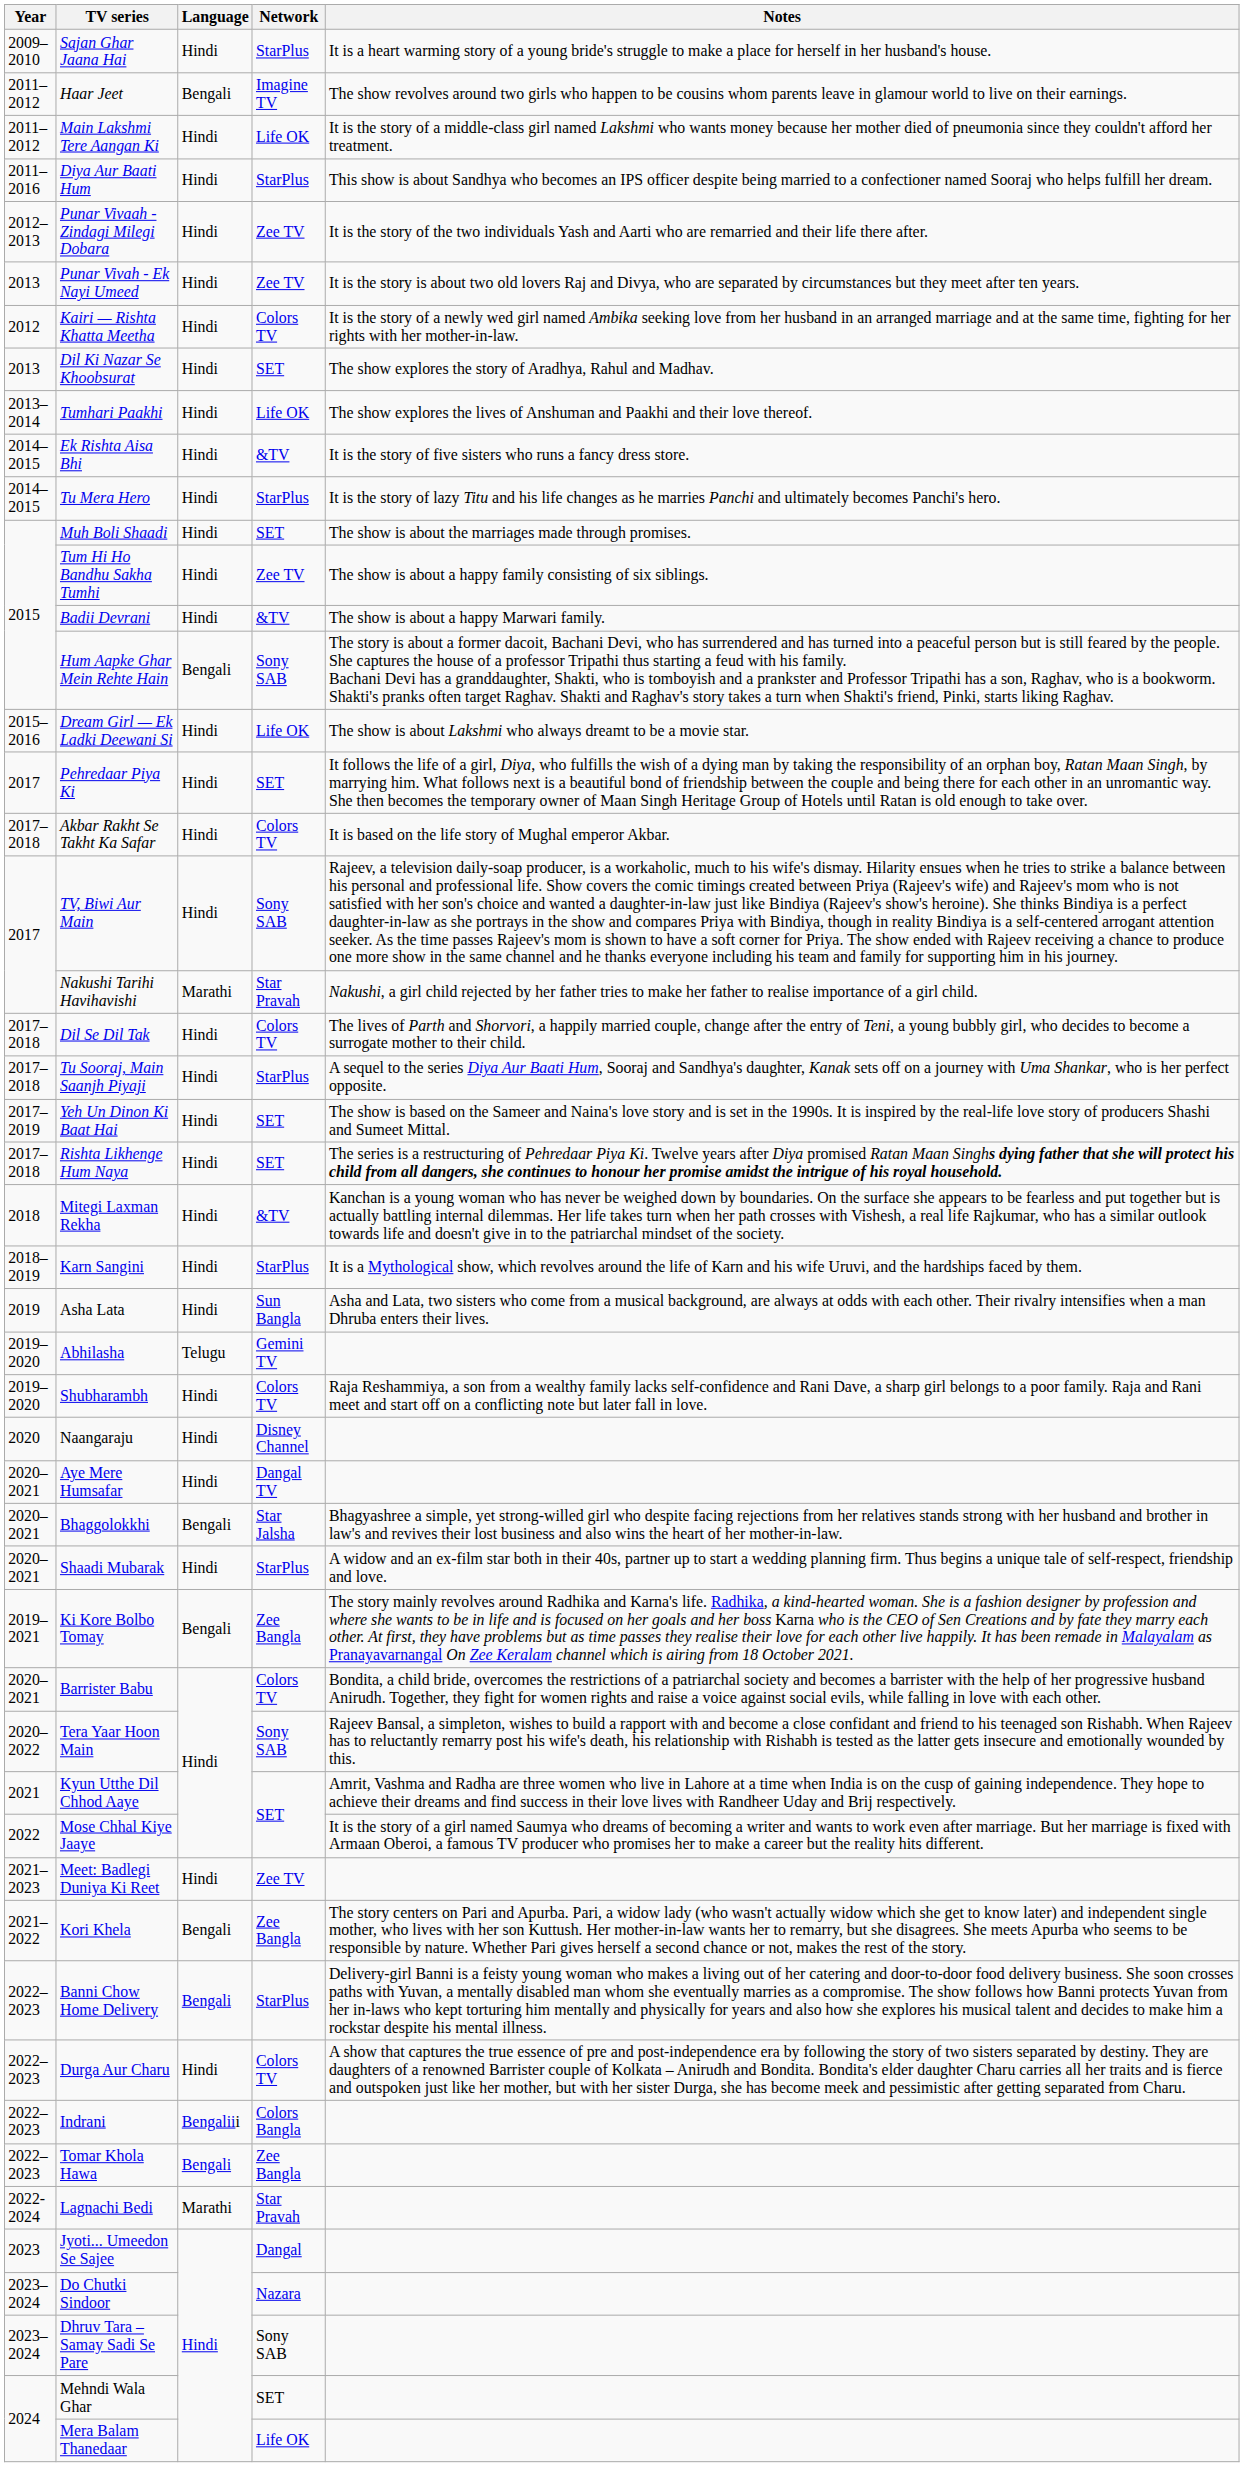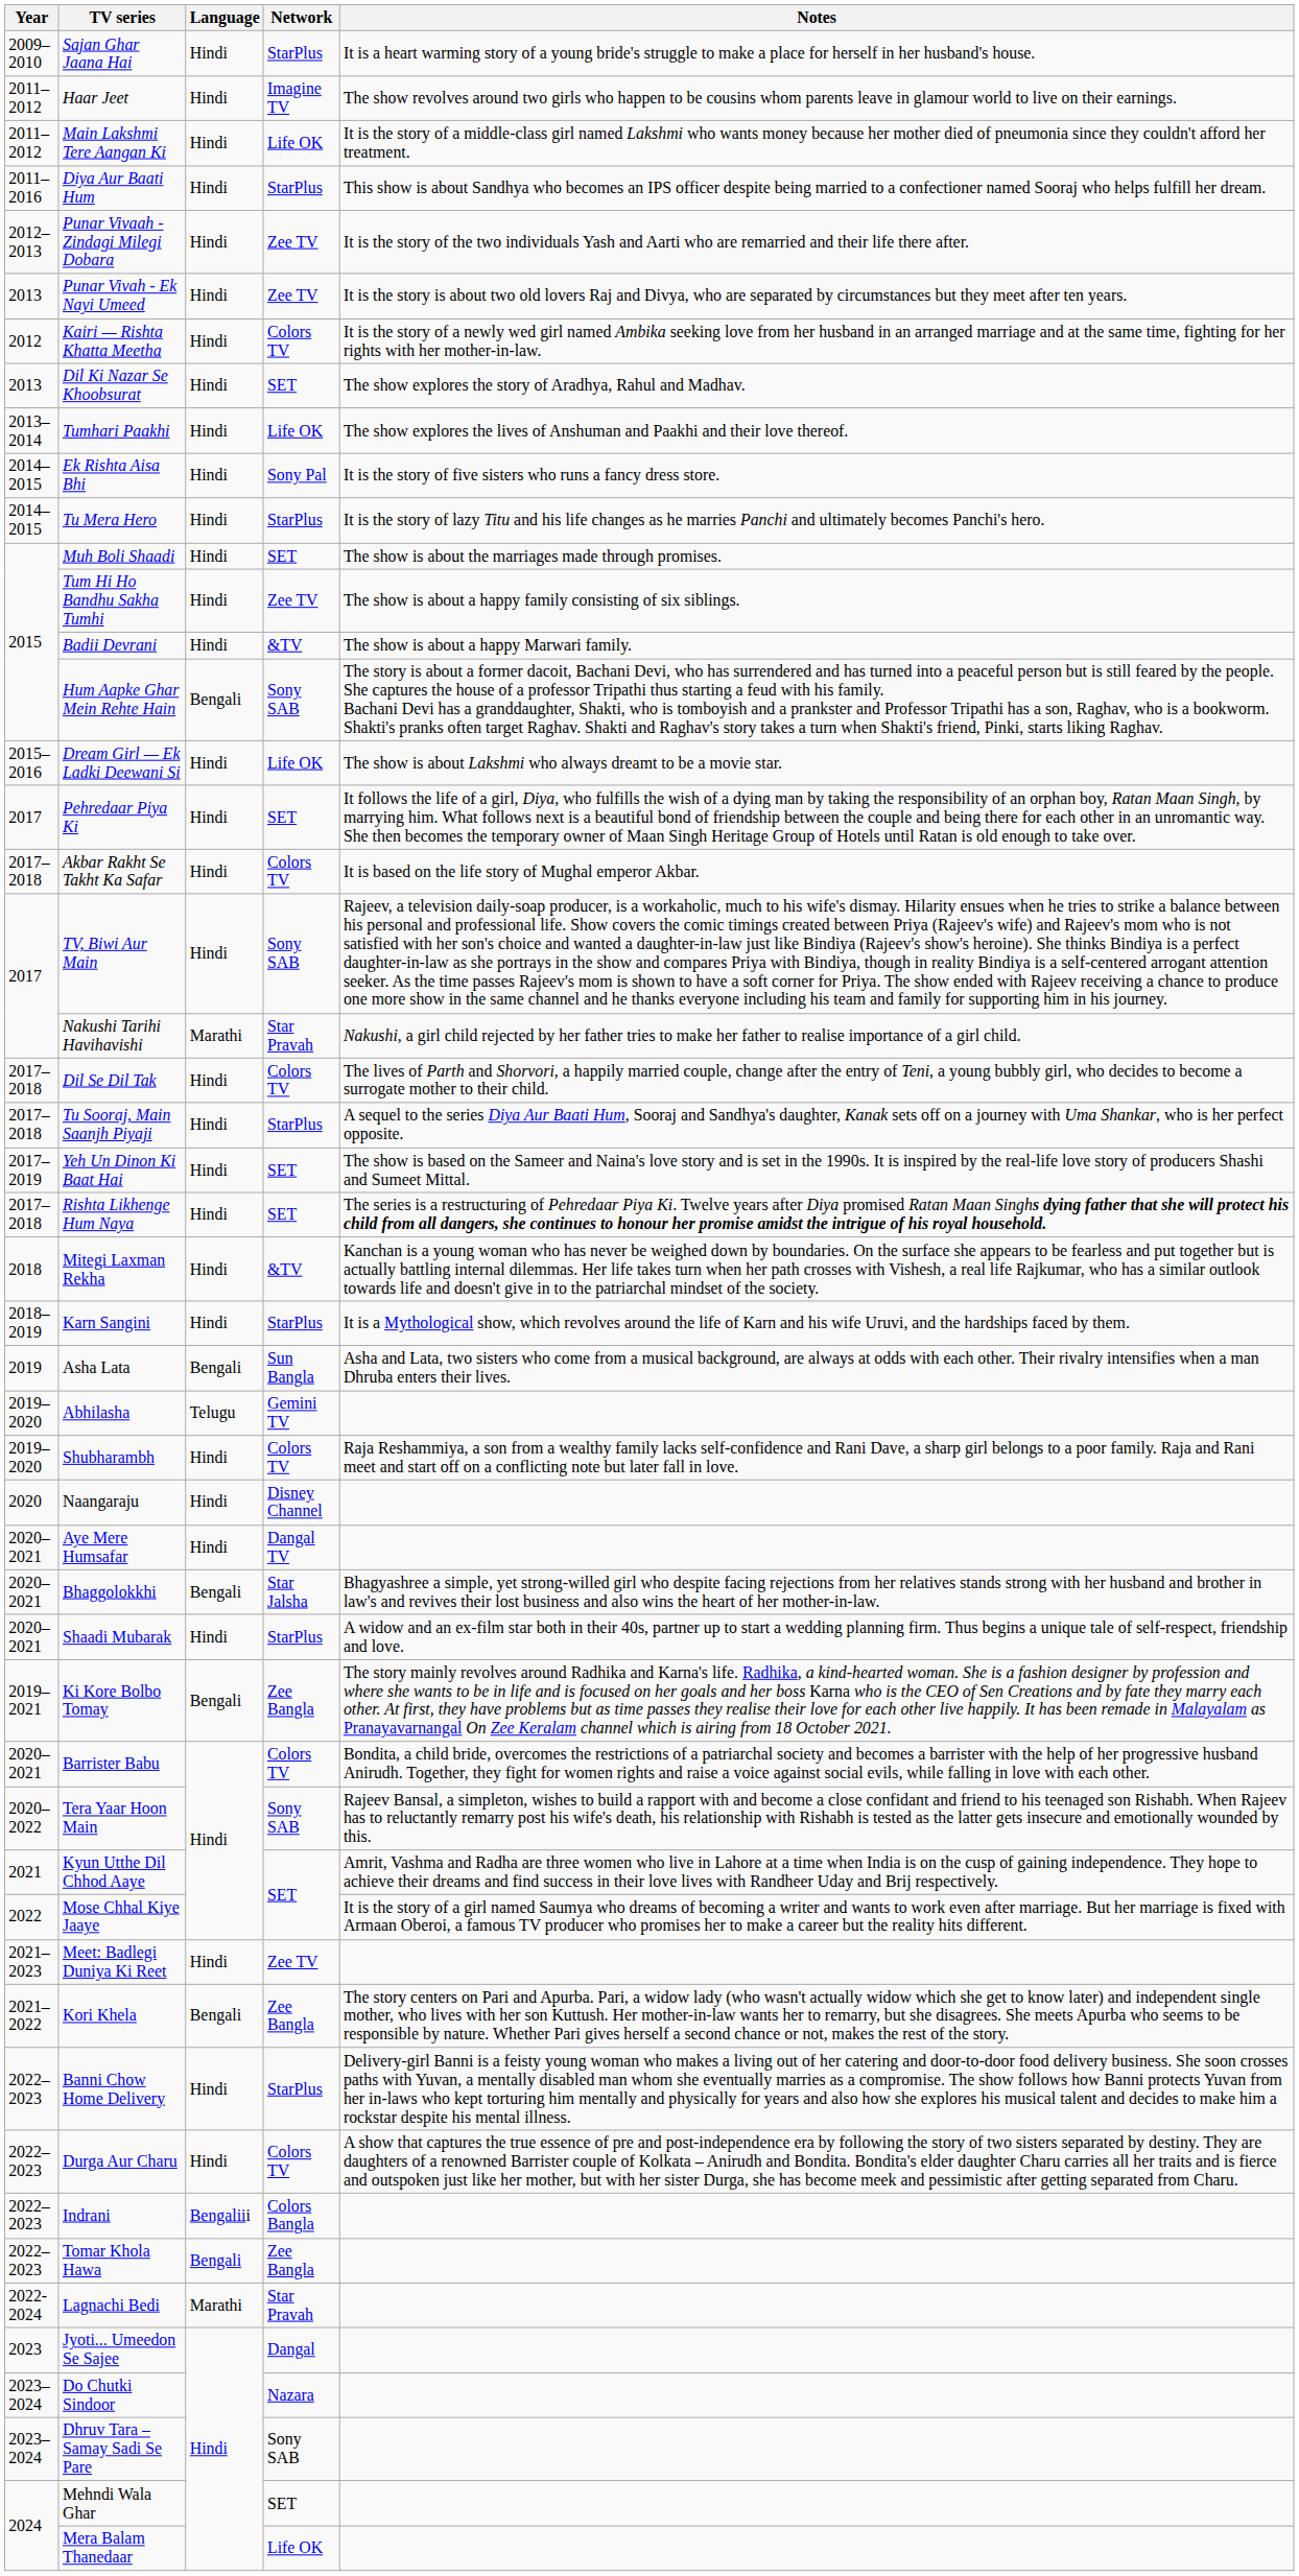Haar Jeet | Language: Bengali -> Hindi
Ek Rishta Aisa Bhi | Network: &TV -> Sony Pal
Asha Lata | Language: Hindi -> Bengali
Banni Chow Home Delivery | Language: Bengali -> Hindi
